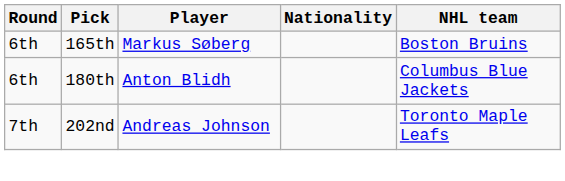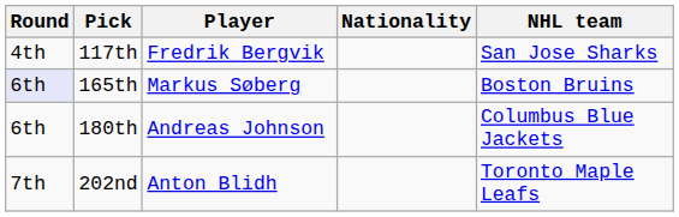+ row: 4th | 117th | Fredrik Bergvik | San Jose Sharks
165th | Round: no background -> lavender background
180th | Player: Anton Blidh -> Andreas Johnson
202nd | Player: Andreas Johnson -> Anton Blidh
